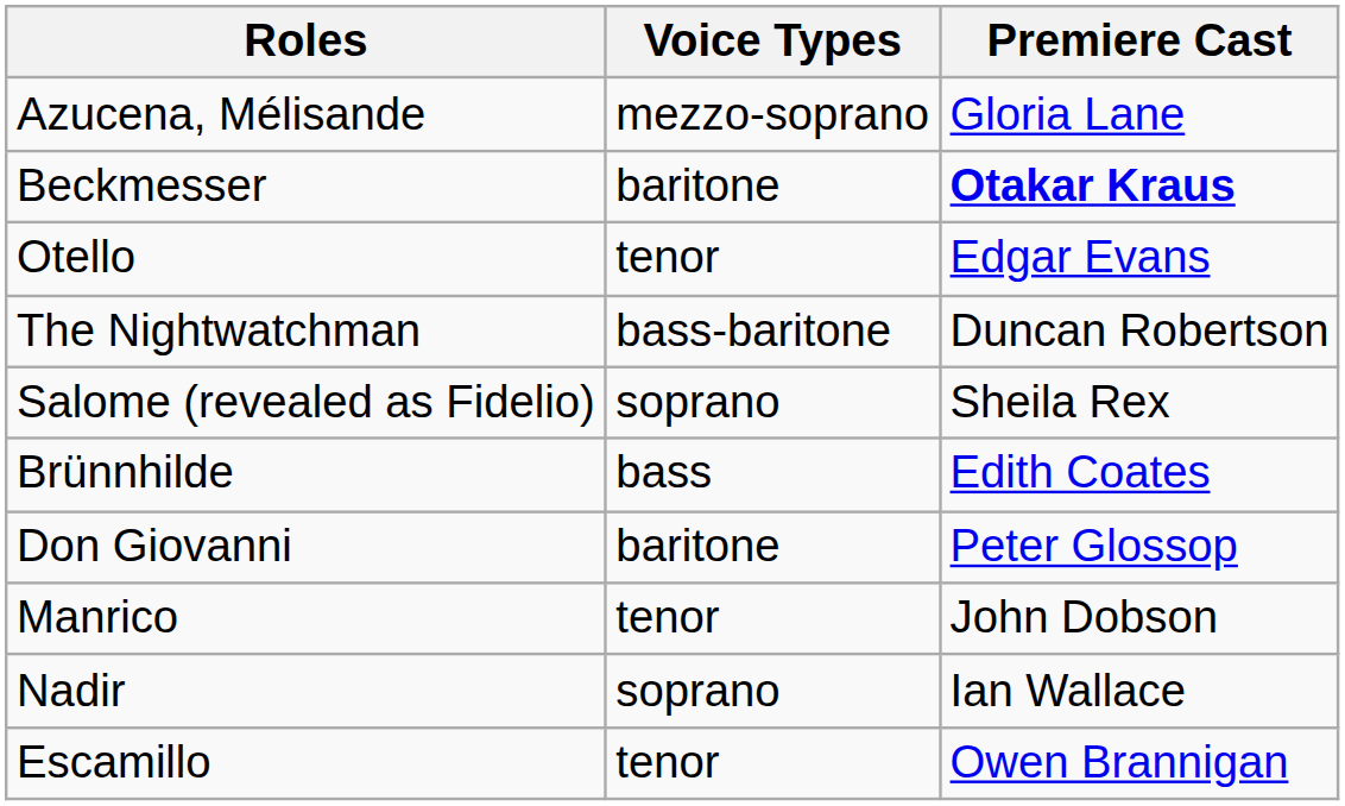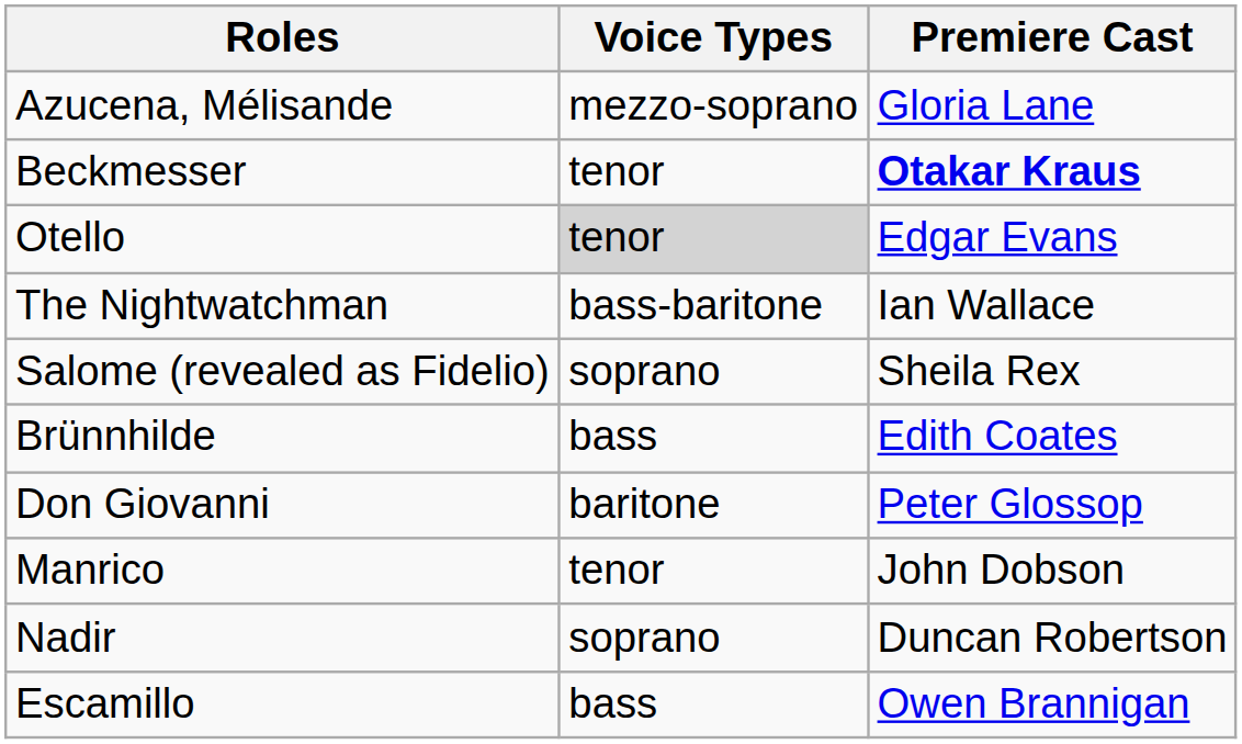Beckmesser | Voice Types: baritone -> tenor
Otello | Voice Types: no background -> lightgrey background
The Nightwatchman | Premiere Cast: Duncan Robertson -> Ian Wallace
Nadir | Premiere Cast: Ian Wallace -> Duncan Robertson
Escamillo | Voice Types: tenor -> bass
